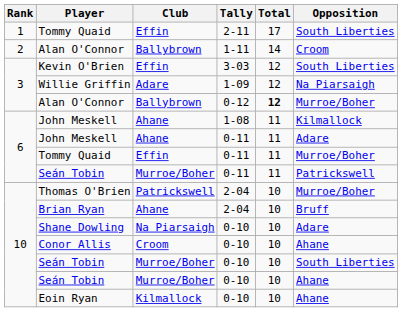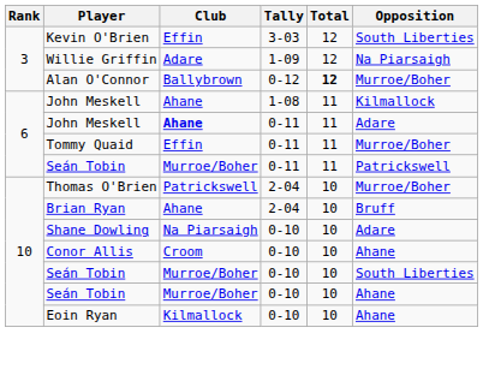- row: 1 | Tommy Quaid | Effin | 2-11 | 17 | South Liberties
- row: 2 | Alan O'Connor | Ballybrown | 1-11 | 14 | Croom
John Meskell / 0-11 | Club: normal -> bold
